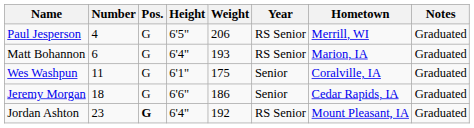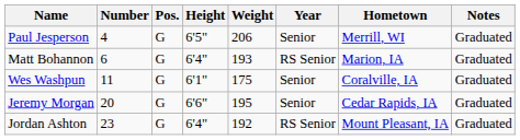Paul Jesperson | Year: RS Senior -> Senior
Jeremy Morgan | Number: 18 -> 20
Jeremy Morgan | Weight: 186 -> 195
Jordan Ashton | Pos.: bold -> normal
